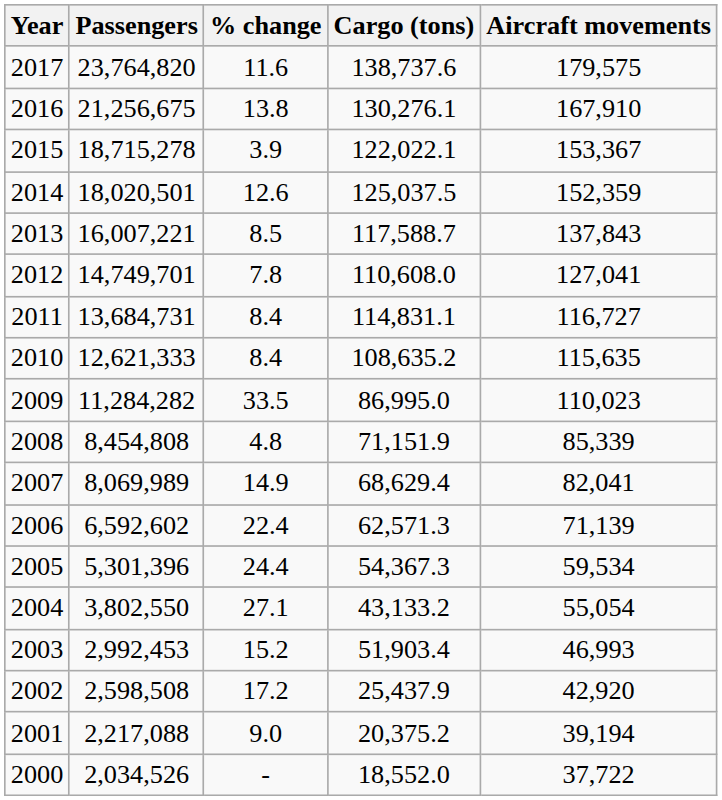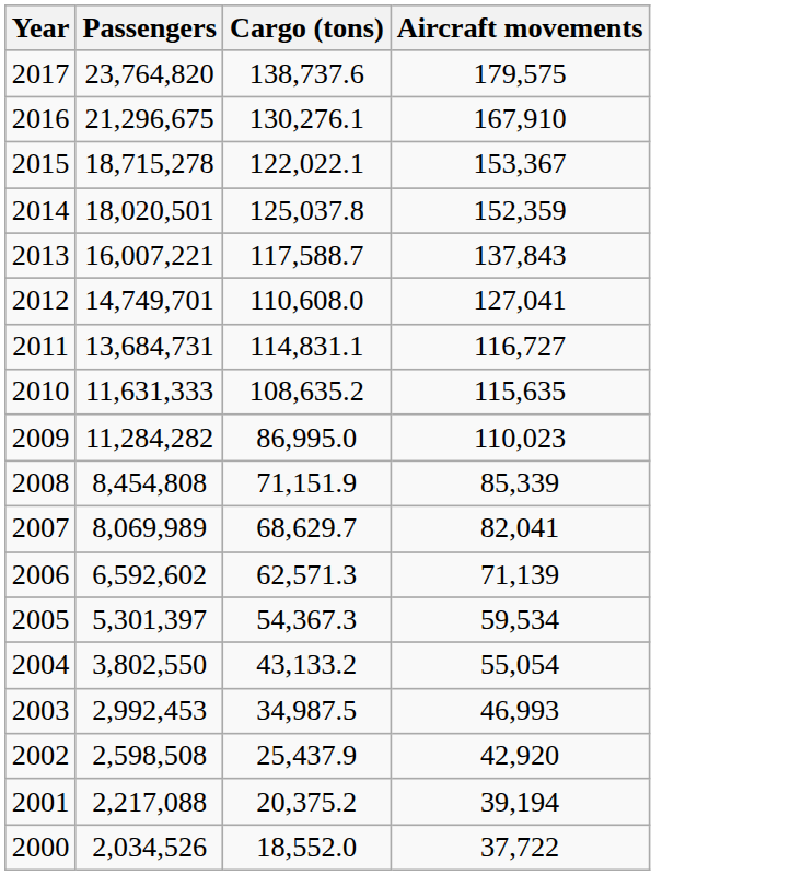- column: % change | 11.6 | 13.8 | 3.9 | 12.6 | 8.5 | 7.8 | 8.4 | 8.4 | 33.5 | 4.8 | 14.9 | 22.4 | 24.4 | 27.1 | 15.2 | 17.2 | 9.0 | -
2016 | Passengers: 21,256,675 -> 21,296,675
2014 | Cargo (tons): 125,037.5 -> 125,037.8
2010 | Passengers: 12,621,333 -> 11,631,333
2007 | Cargo (tons): 68,629.4 -> 68,629.7
2005 | Passengers: 5,301,396 -> 5,301,397
2003 | Cargo (tons): 51,903.4 -> 34,987.5
